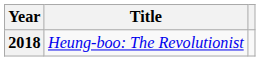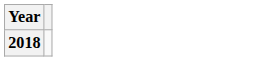- column: Title | Heung-boo: The Revolutionist
